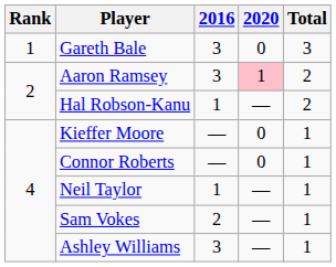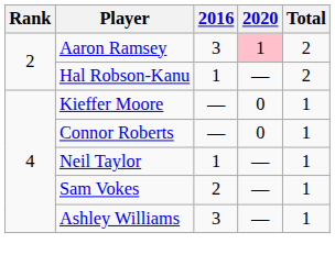- row: 1 | Gareth Bale | 3 | 0 | 3
